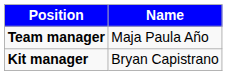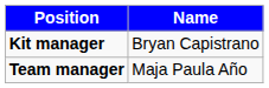rows swapped: Team manager <-> Kit manager
